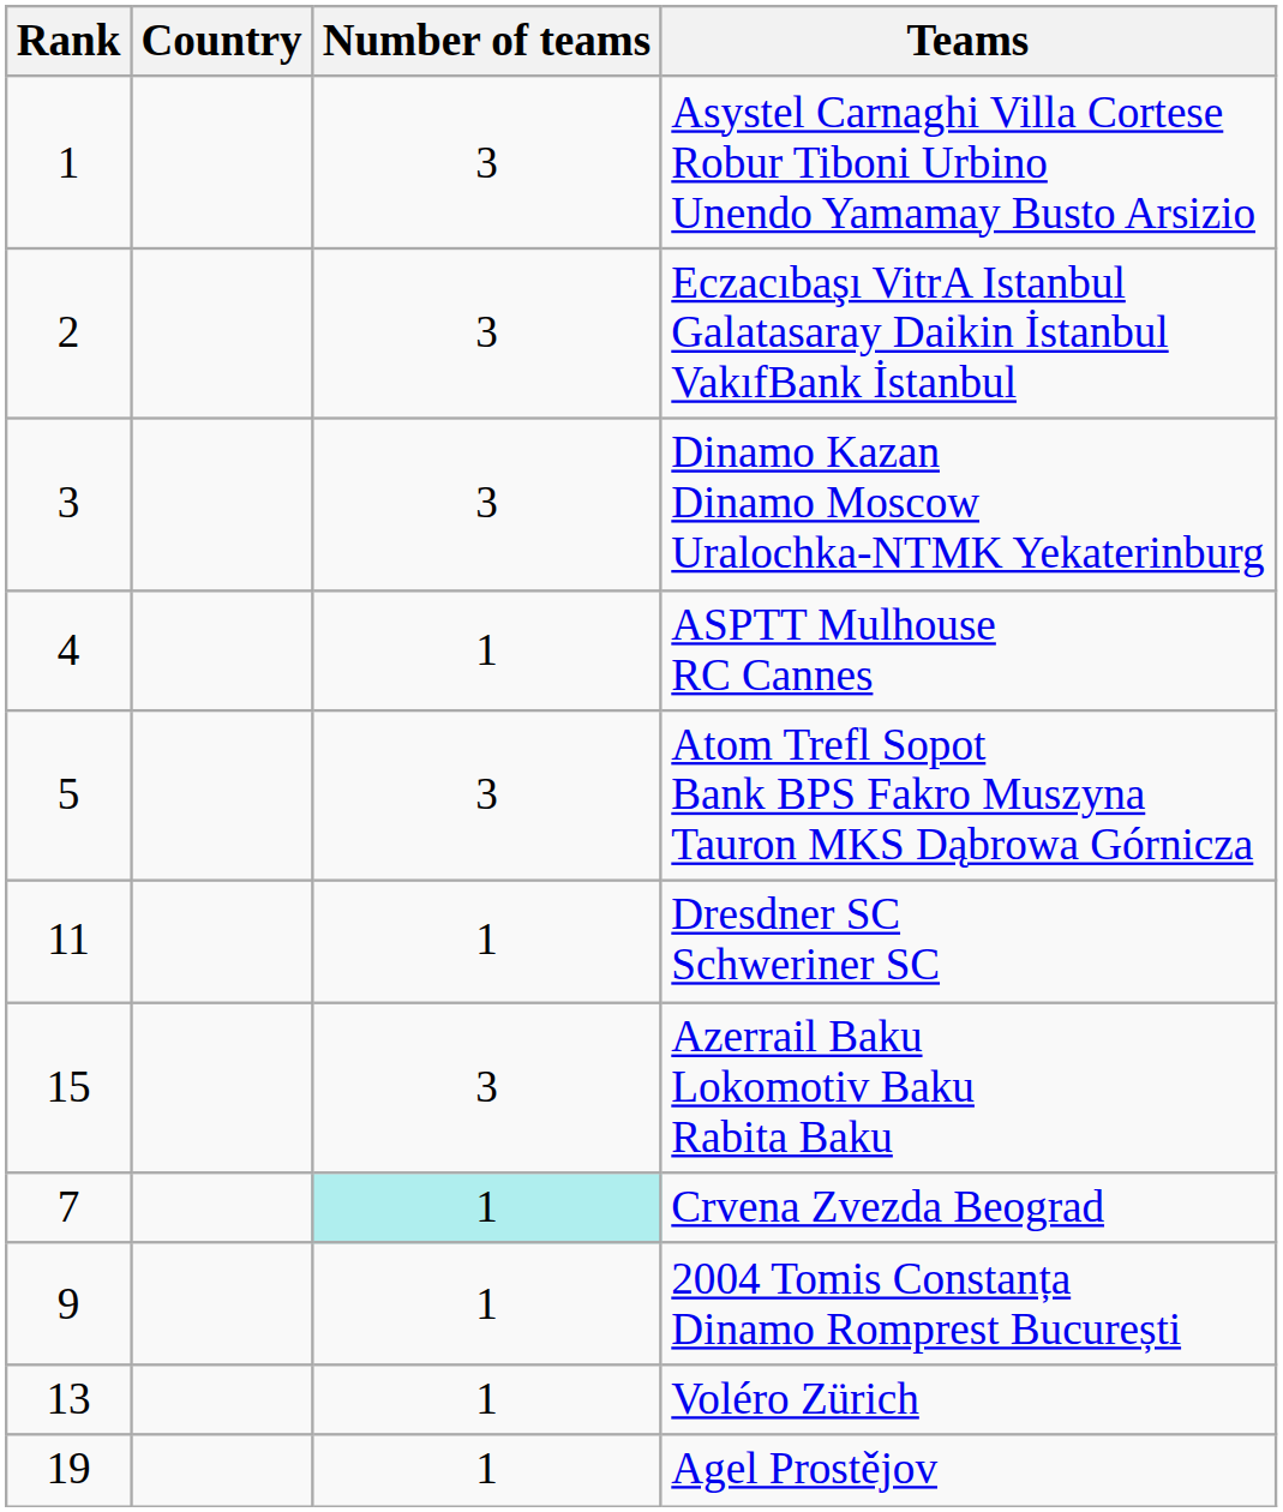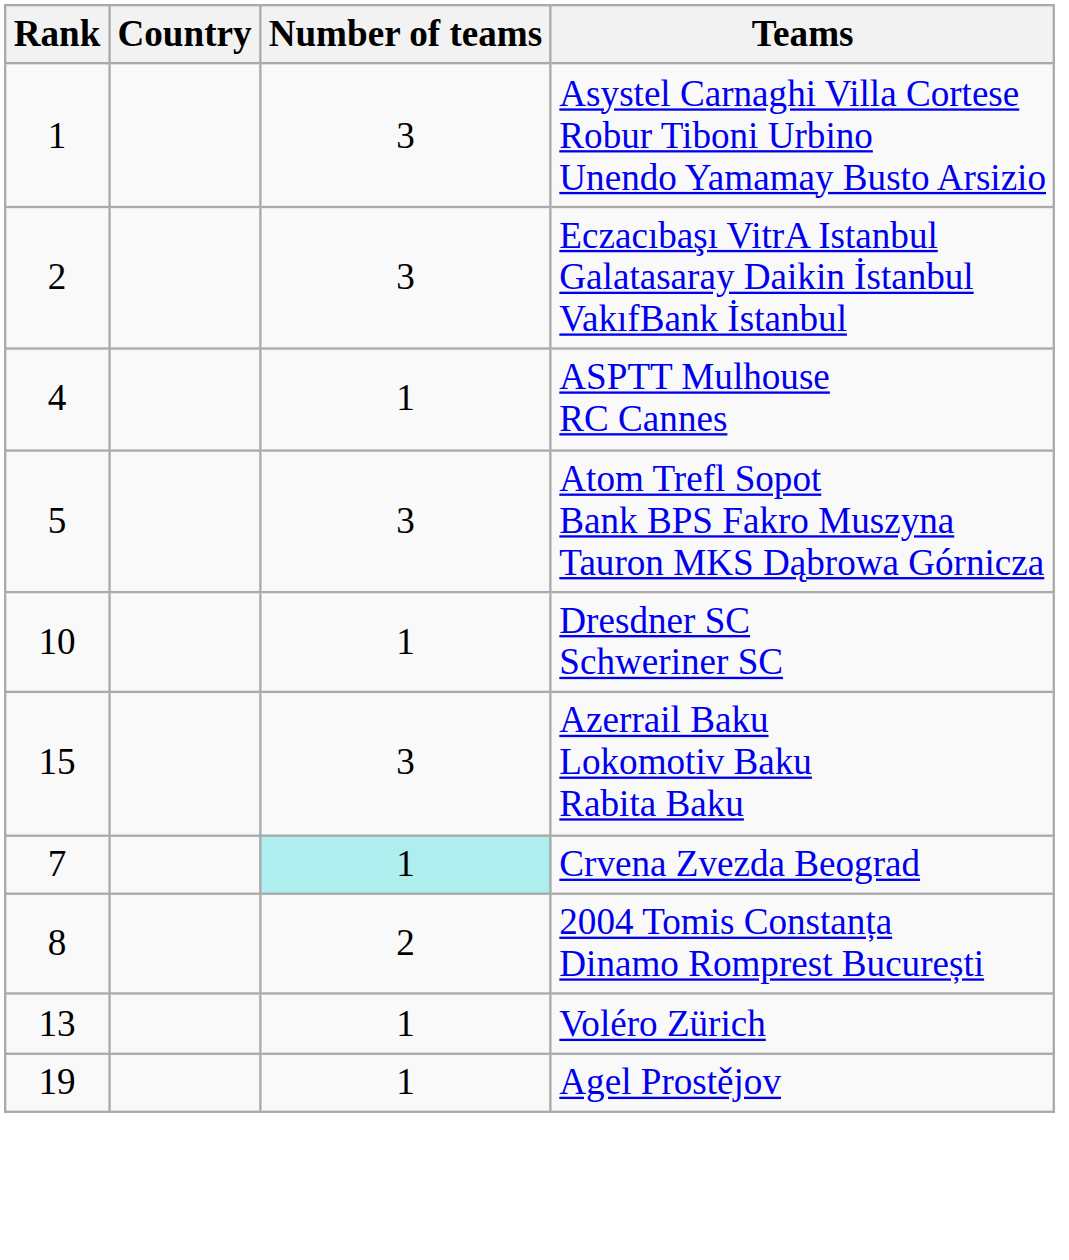- row: 3 | 3 | Dinamo Kazan Dinamo Moscow Uralochka-NTMK Yekaterinburg
Dresdner SC Schweriner SC | Rank: 11 -> 10
2004 Tomis Constanța Dinamo Romprest București | Rank: 9 -> 8
2004 Tomis Constanța Dinamo Romprest București | Number of teams: 1 -> 2
